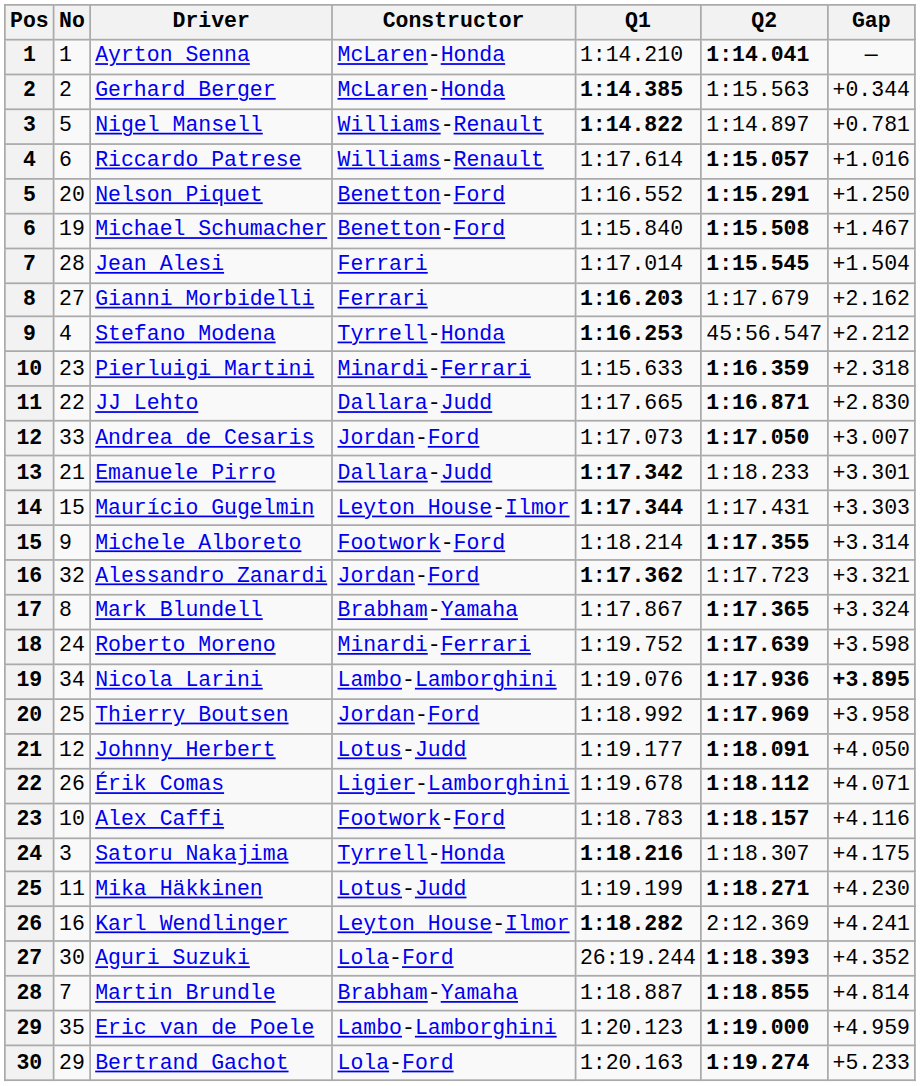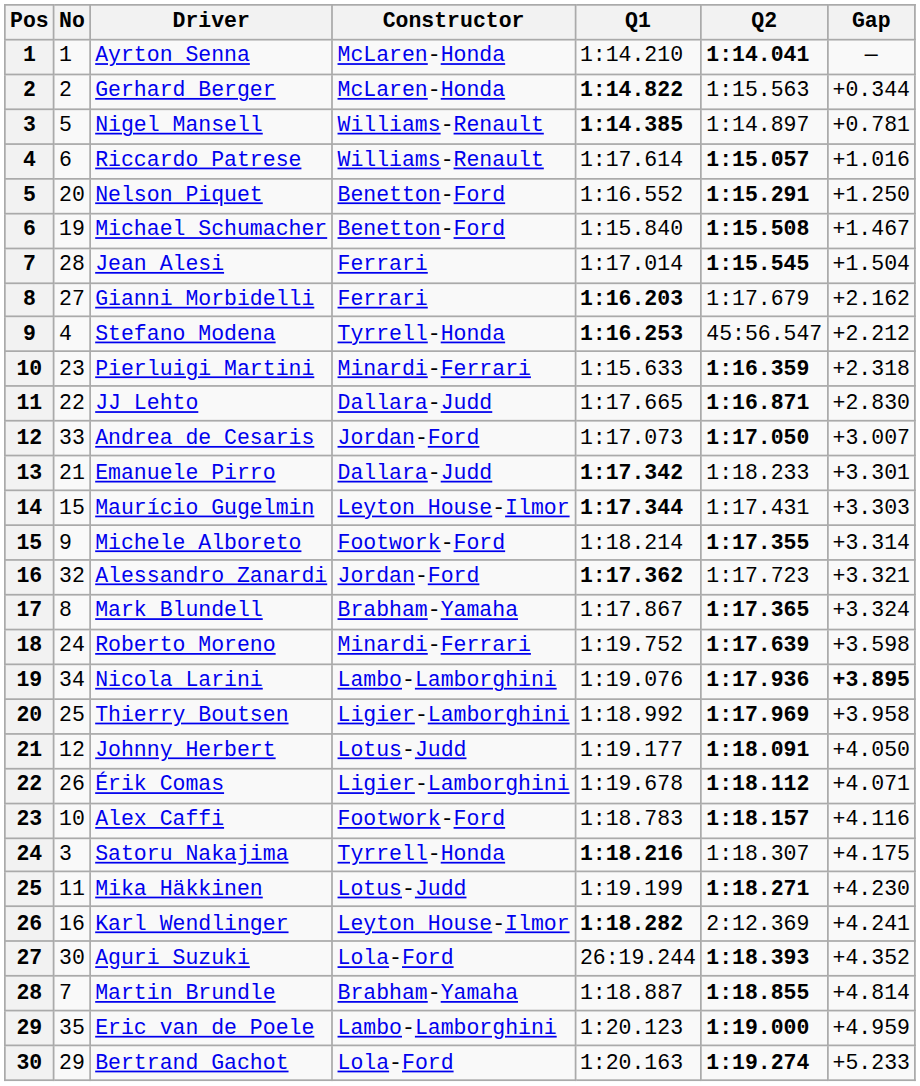Gerhard Berger | Q1: 1:14.385 -> 1:14.822
Nigel Mansell | Q1: 1:14.822 -> 1:14.385
Thierry Boutsen | Constructor: Jordan-Ford -> Ligier-Lamborghini
